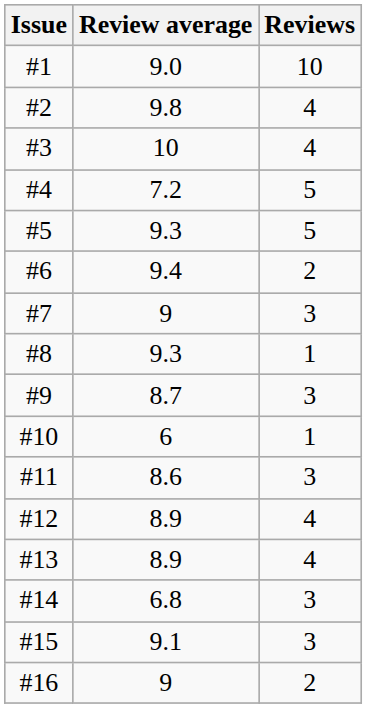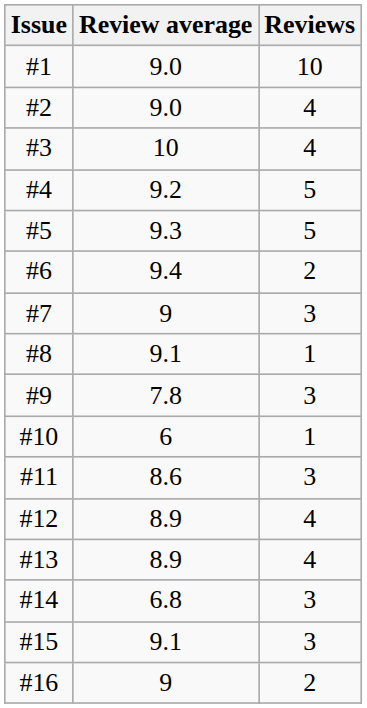#2 | Review average: 9.8 -> 9.0
#4 | Review average: 7.2 -> 9.2
#8 | Review average: 9.3 -> 9.1
#9 | Review average: 8.7 -> 7.8
